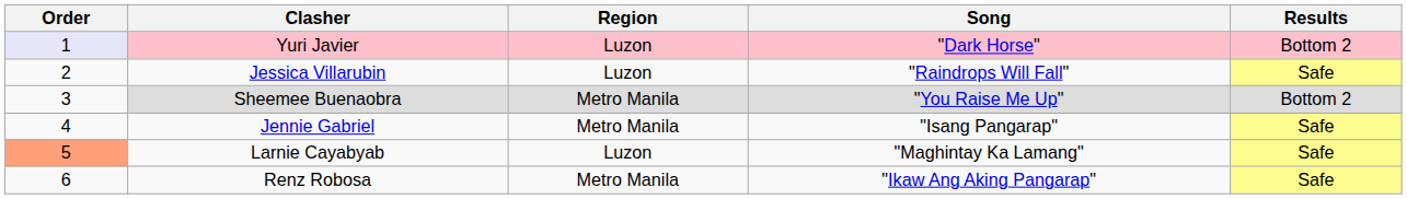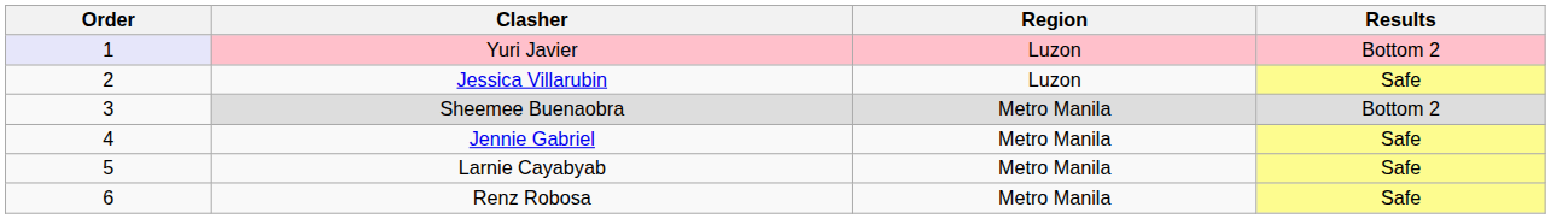- column: Song | "Dark Horse" | "Raindrops Will Fall" | "You Raise Me Up" | "Isang Pangarap" | "Maghintay Ka Lamang" | "Ikaw Ang Aking Pangarap"
Larnie Cayabyab | Order: lightsalmon background -> no background
Larnie Cayabyab | Region: Luzon -> Metro Manila
